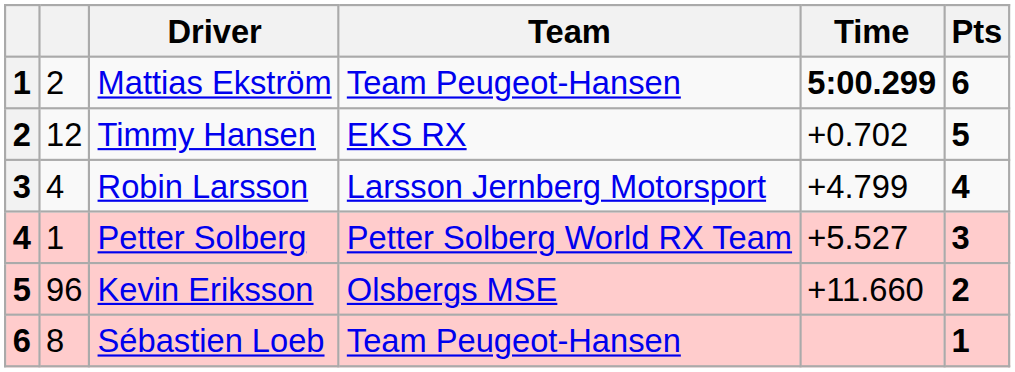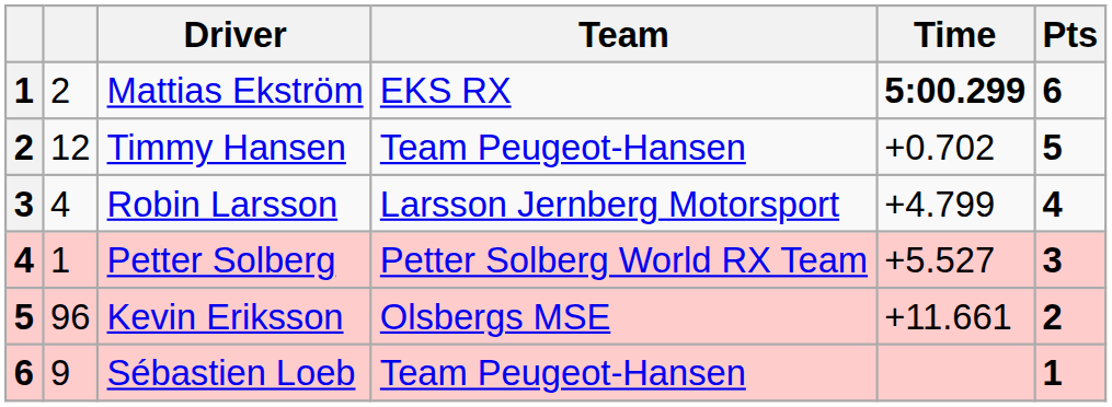Mattias Ekström | Team: Team Peugeot-Hansen -> EKS RX
Timmy Hansen | Team: EKS RX -> Team Peugeot-Hansen
Kevin Eriksson | Time: +11.660 -> +11.661
Sébastien Loeb | column 2: 8 -> 9
